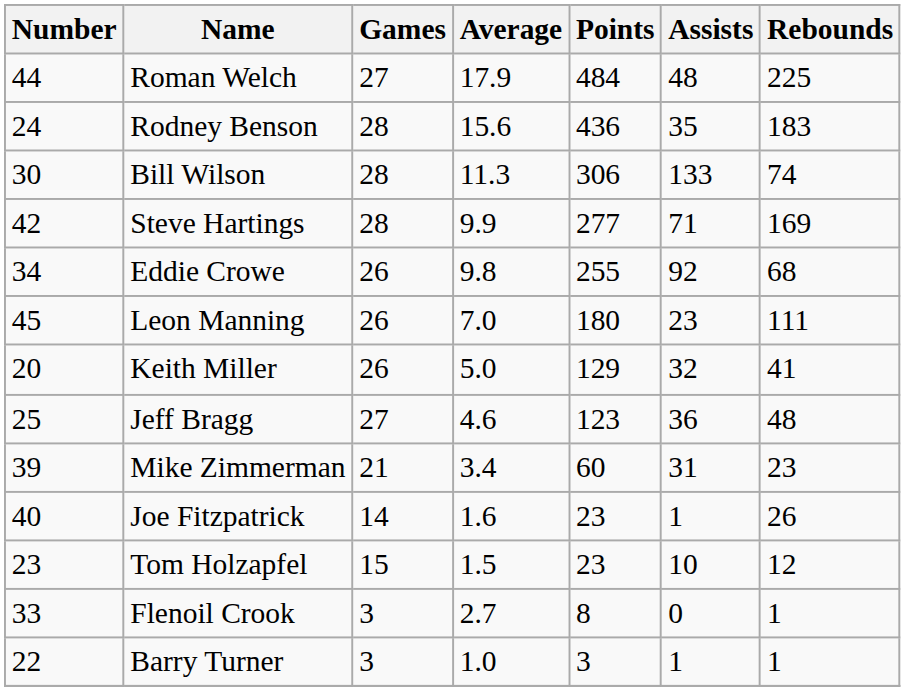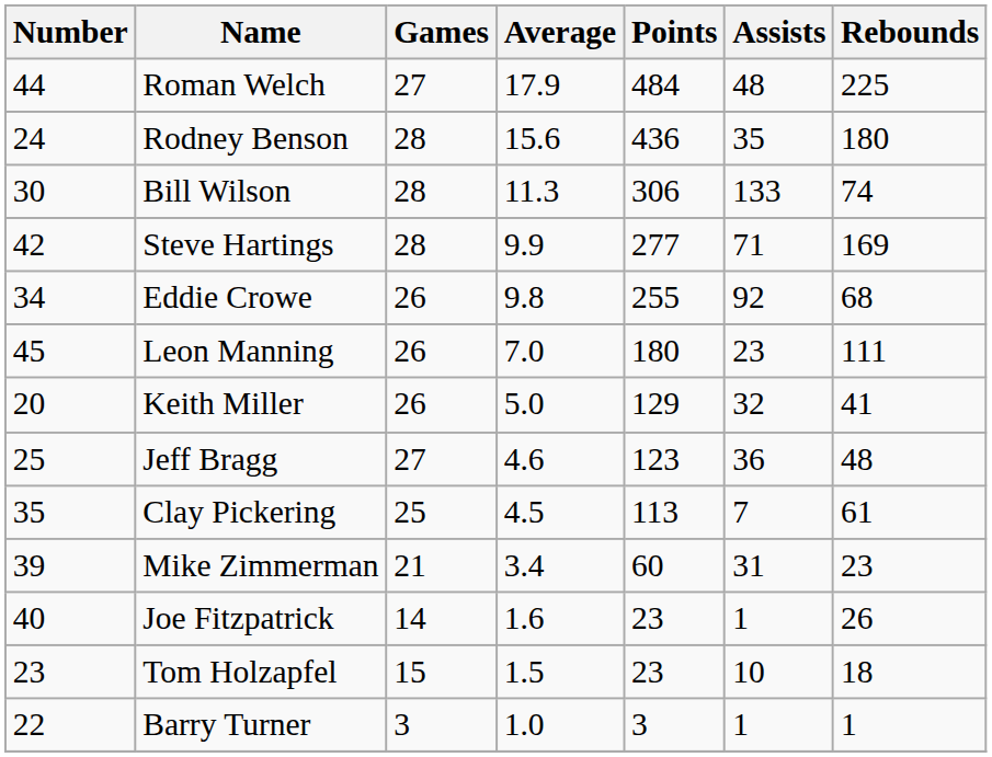Rodney Benson | Rebounds: 183 -> 180
+ row: 35 | Clay Pickering | 25 | 4.5 | 113 | 7 | 61
Tom Holzapfel | Rebounds: 12 -> 18
- row: 33 | Flenoil Crook | 3 | 2.7 | 8 | 0 | 1
